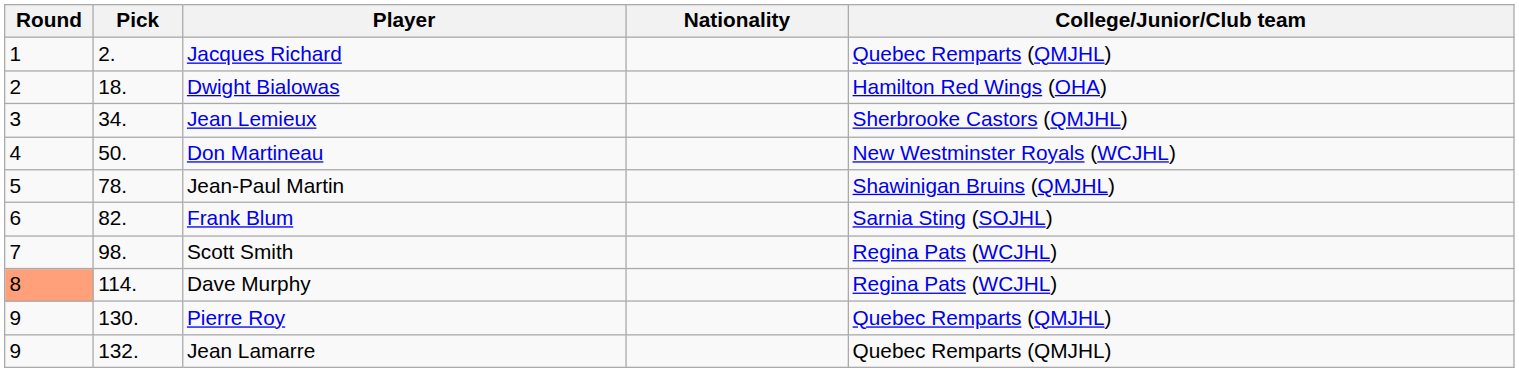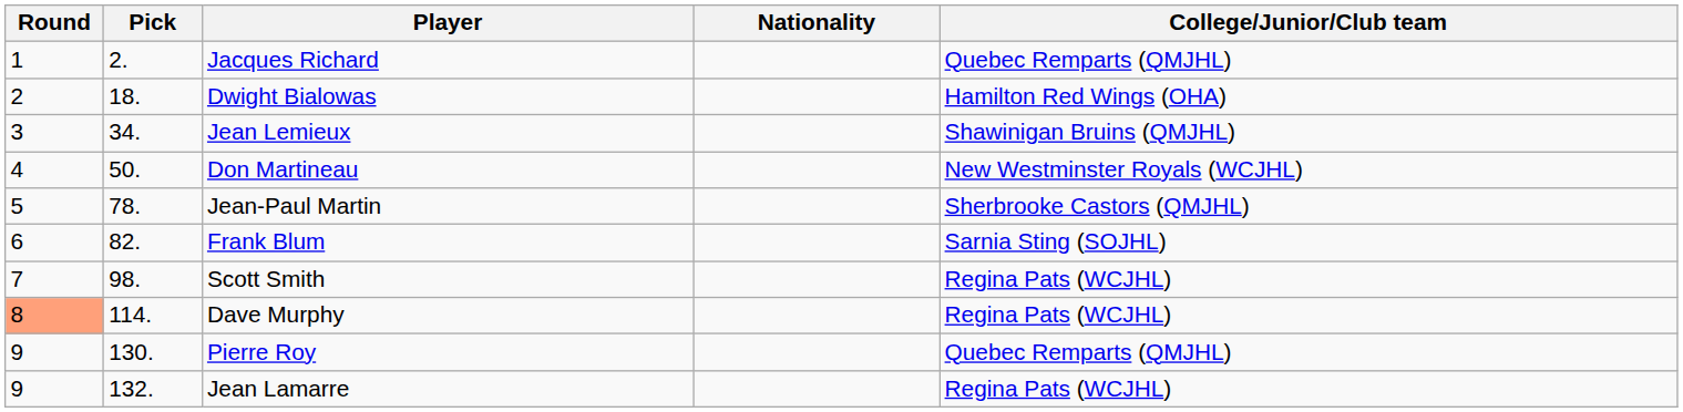Jean Lemieux | College/Junior/Club team: Sherbrooke Castors (QMJHL) -> Shawinigan Bruins (QMJHL)
Jean-Paul Martin | College/Junior/Club team: Shawinigan Bruins (QMJHL) -> Sherbrooke Castors (QMJHL)
Jean Lamarre | College/Junior/Club team: Quebec Remparts (QMJHL) -> Regina Pats (WCJHL)
